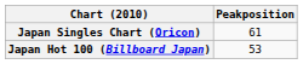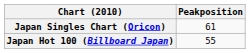Japan Hot 100 (Billboard Japan) | Peakposition: 53 -> 55
